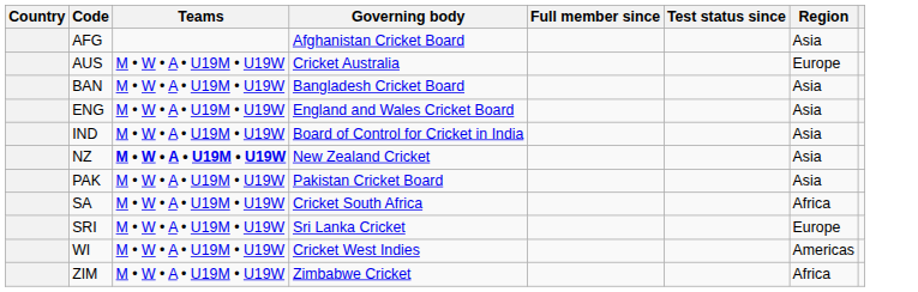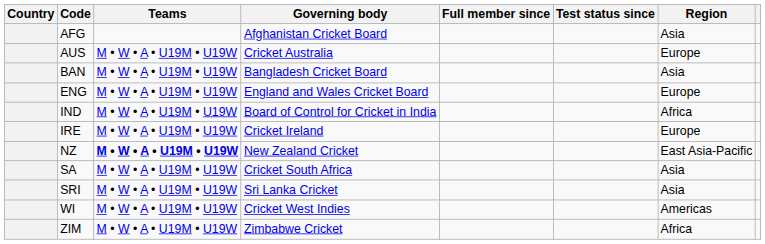ENG | Region: Asia -> Europe
IND | Region: Asia -> Africa
+ row: IRE | M • W • A • U19M • U19W | Cricket Ireland | Europe
NZ | Region: Asia -> East Asia-Pacific
- row: PAK | M • W • A • U19M • U19W | Pakistan Cricket Board | Asia
SA | Region: Africa -> Asia
SRI | Region: Europe -> Asia
